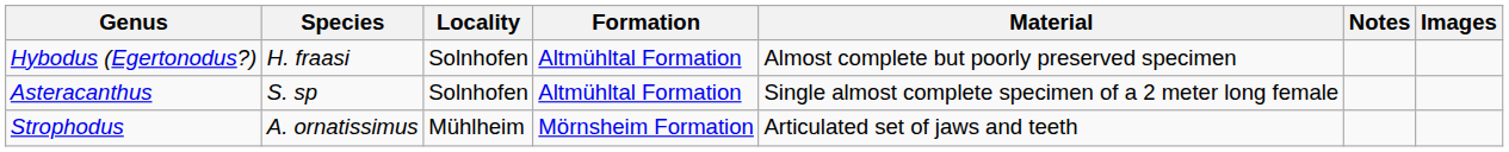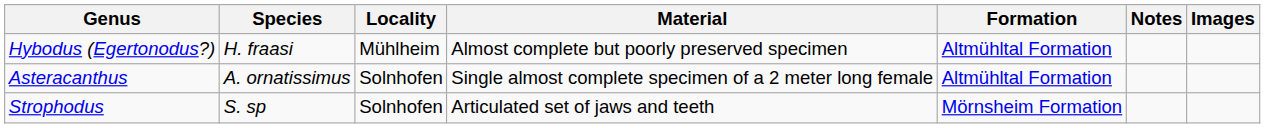columns swapped: Formation <-> Material
Hybodus (Egertonodus?) | Locality: Solnhofen -> Mühlheim
Asteracanthus | Species: S. sp -> A. ornatissimus
Strophodus | Species: A. ornatissimus -> S. sp
Strophodus | Locality: Mühlheim -> Solnhofen
